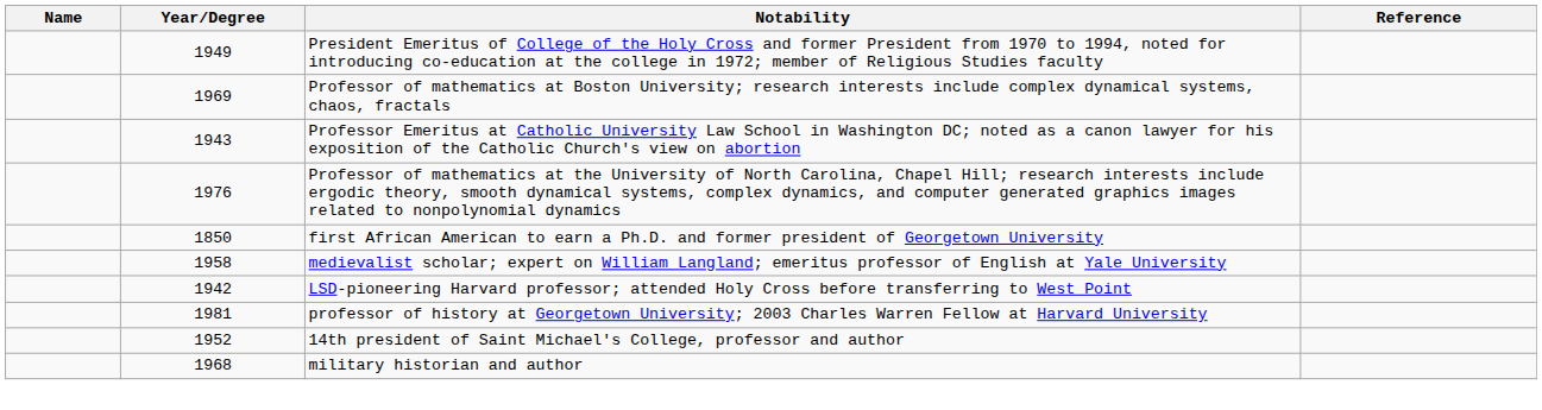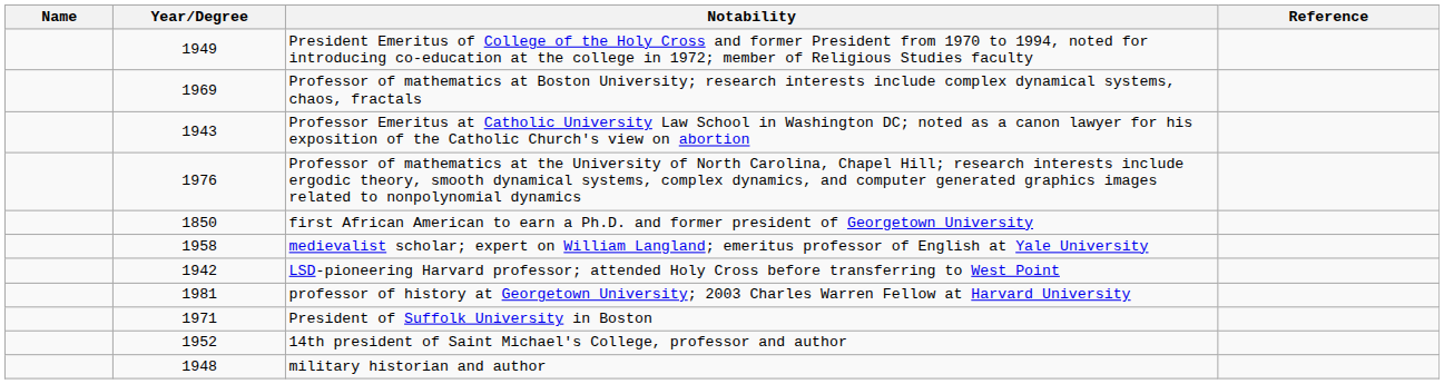+ row: 1971 | President of Suffolk University in Boston
military historian and author | Year/Degree: 1968 -> 1948
